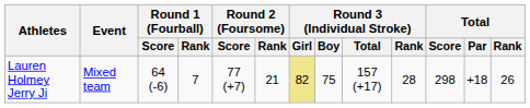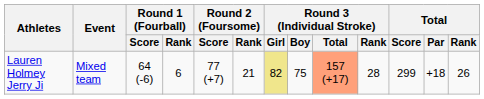Lauren Holmey Jerry Ji | Round 1 (Fourball) / Rank: 7 -> 6
Lauren Holmey Jerry Ji | Round 3 (Individual Stroke) / Total: no background -> lightsalmon background
Lauren Holmey Jerry Ji | Total / Score: 298 -> 299
